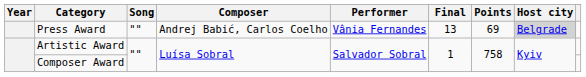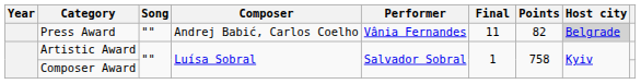Press Award | Final: 13 -> 11
Press Award | Points: 69 -> 82
